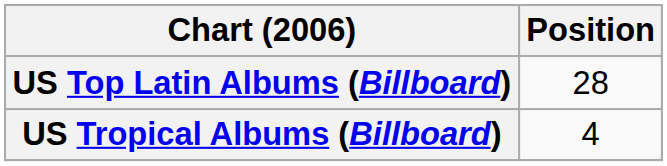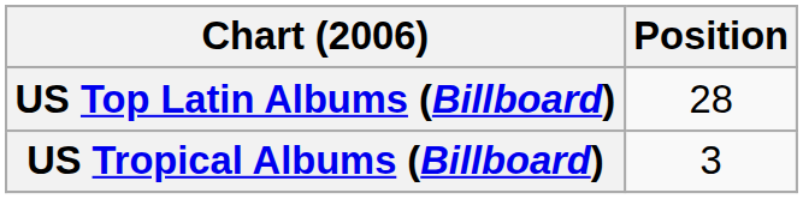US Tropical Albums (Billboard) | Position: 4 -> 3
